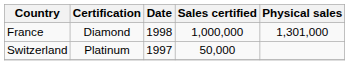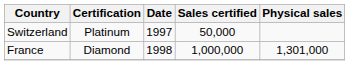rows swapped: France <-> Switzerland
